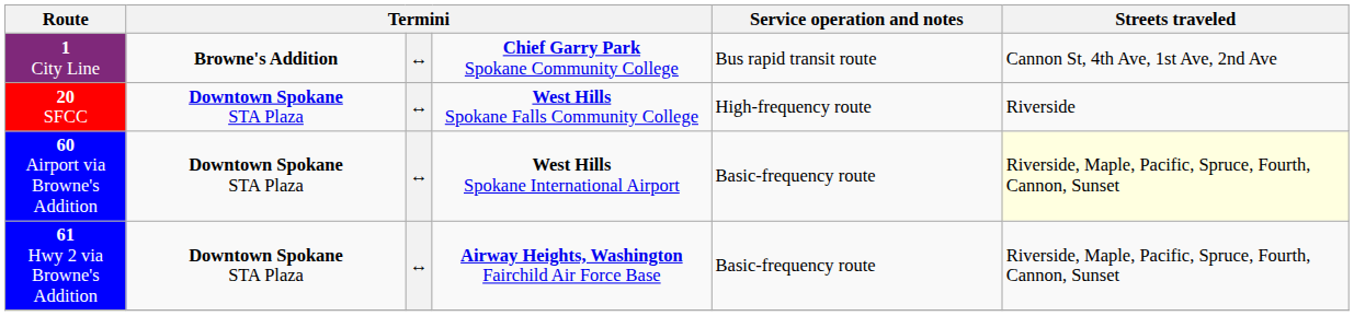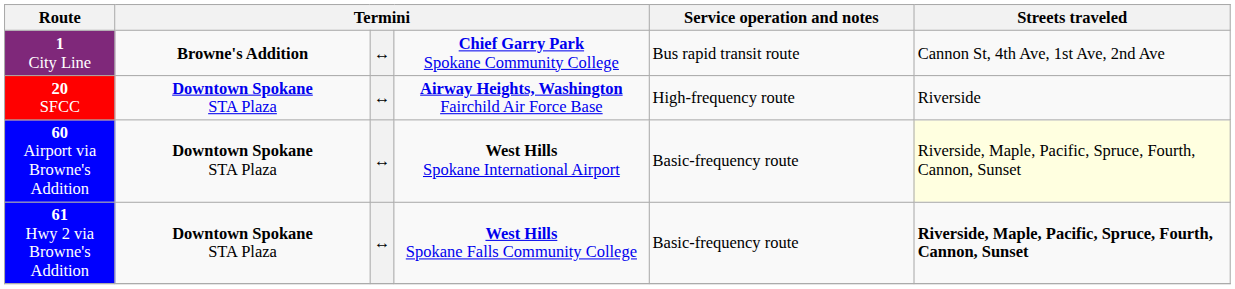20 SFCC | column 4: West Hills Spokane Falls Community College -> Airway Heights, Washington Fairchild Air Force Base
61 Hwy 2 via Browne's Addition | column 4: Airway Heights, Washington Fairchild Air Force Base -> West Hills Spokane Falls Community College
61 Hwy 2 via Browne's Addition | Streets traveled: normal -> bold
